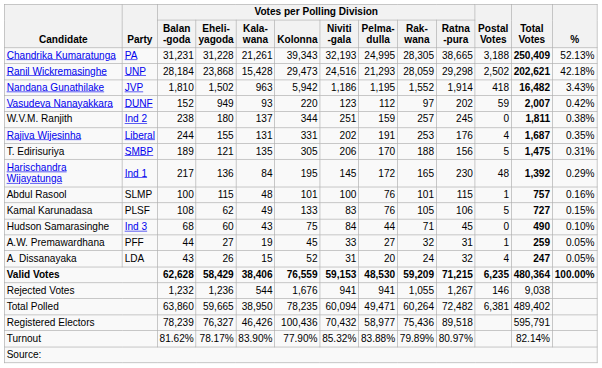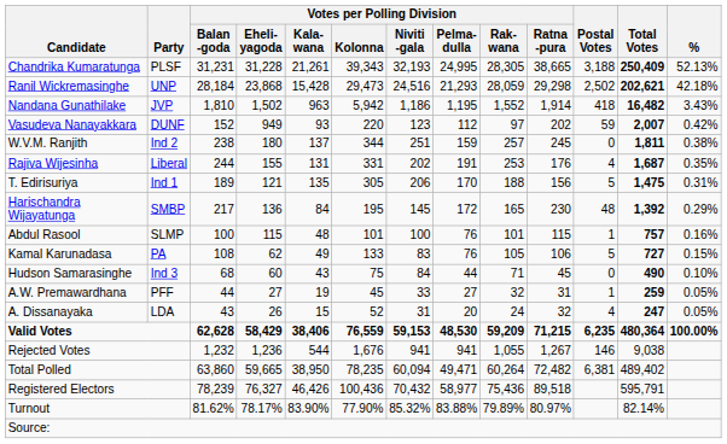Chandrika Kumaratunga | Party: PA -> PLSF
T. Edirisuriya | Party: SMBP -> Ind 1
Harischandra Wijayatunga | Party: Ind 1 -> SMBP
Kamal Karunadasa | Party: PLSF -> PA
